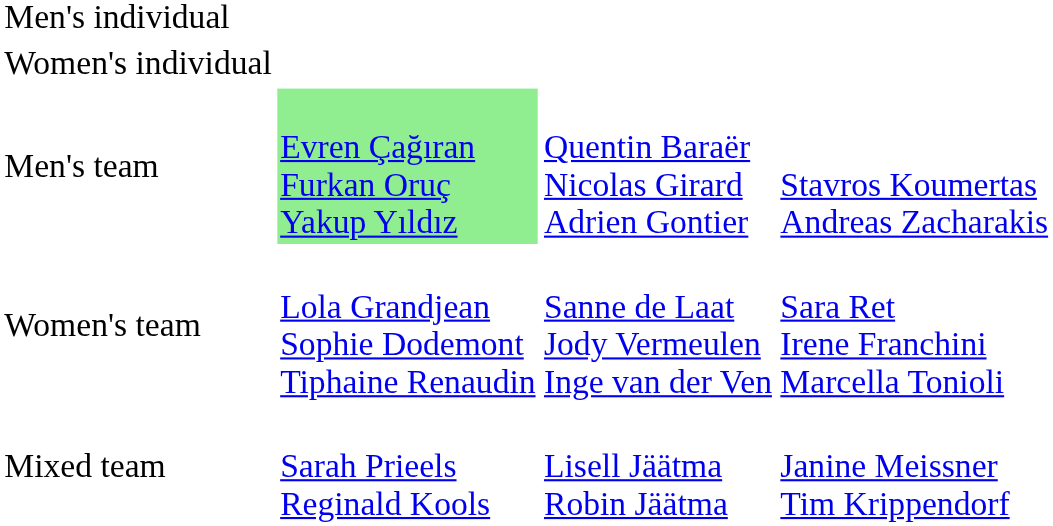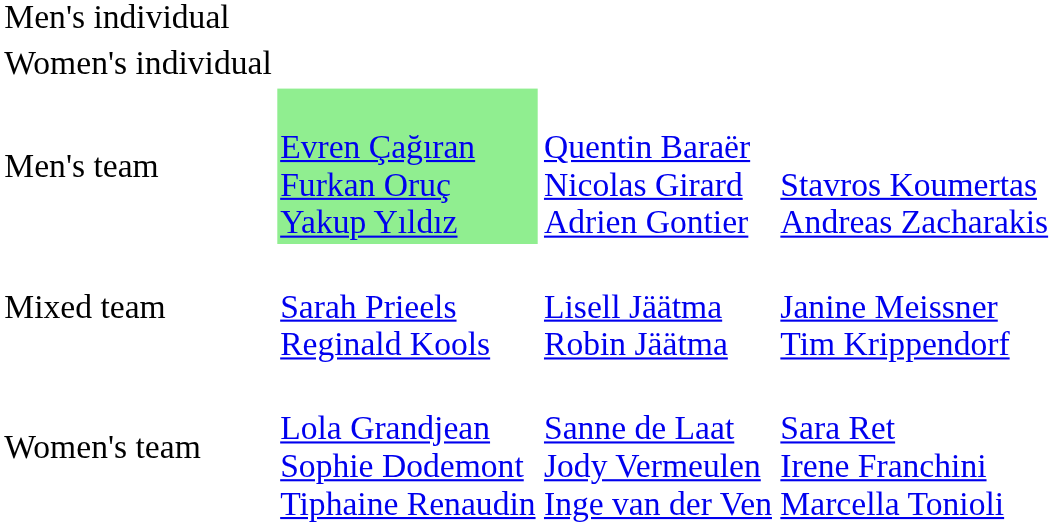rows swapped: Women's team <-> Mixed team
